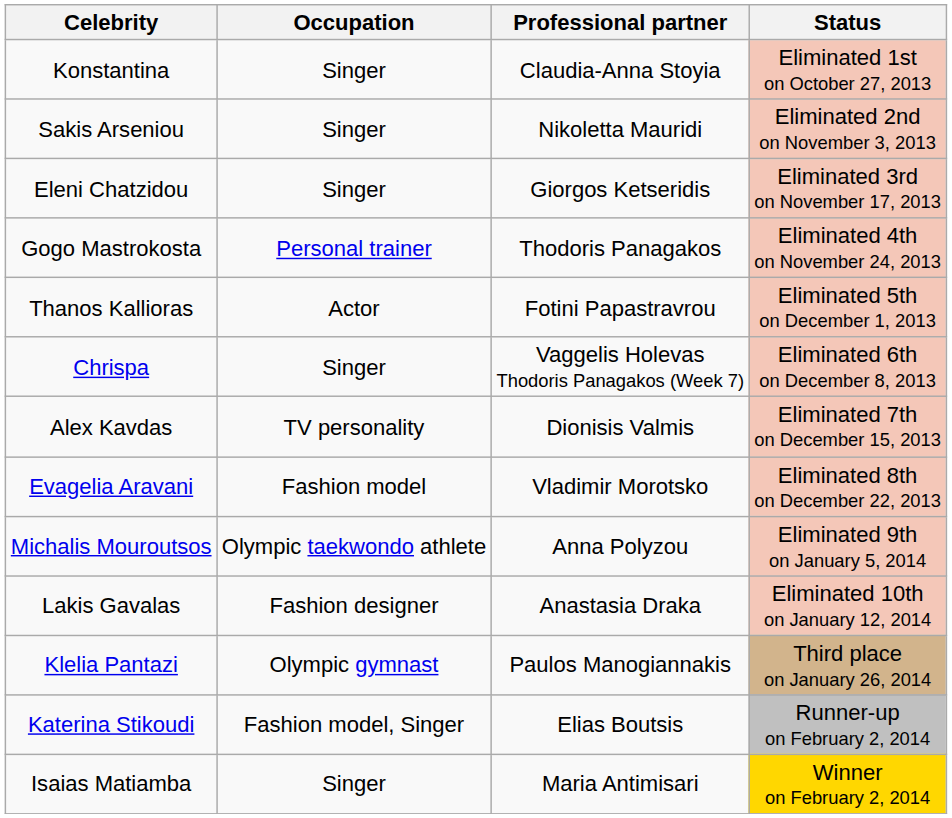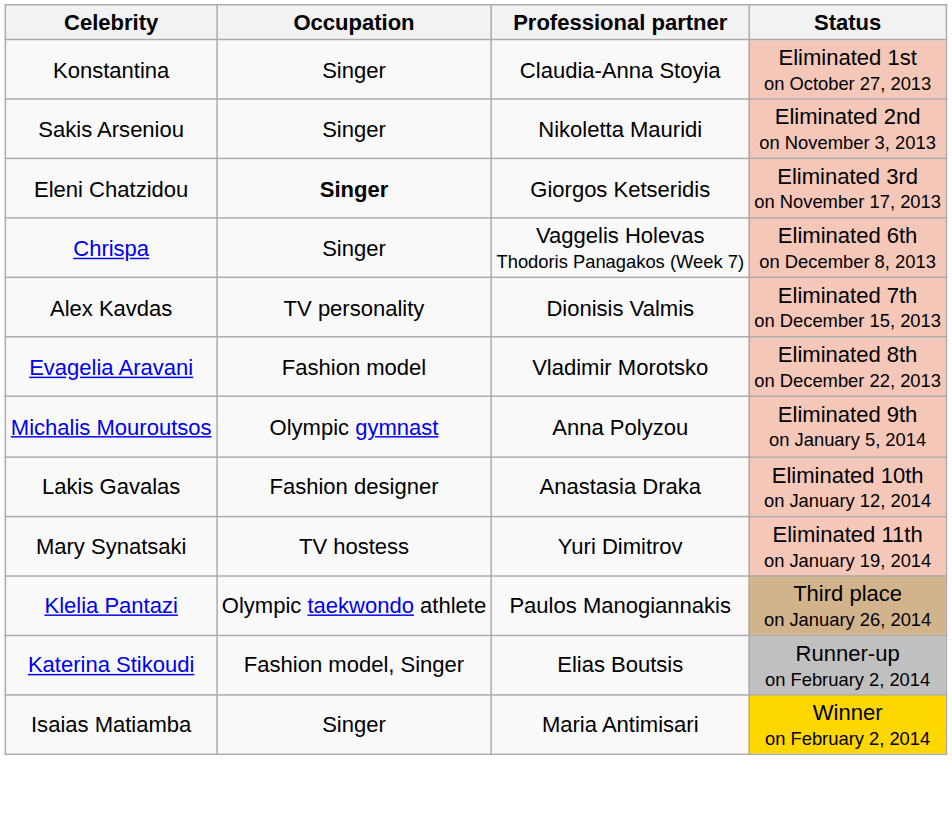Eleni Chatzidou | Occupation: normal -> bold
- row: Gogo Mastrokosta | Personal trainer | Thodoris Panagakos | Eliminated 4th on November 24, 2013
- row: Thanos Kallioras | Actor | Fotini Papastravrou | Eliminated 5th on December 1, 2013
Michalis Mouroutsos | Occupation: Olympic taekwondo athlete -> Olympic gymnast
+ row: Mary Synatsaki | TV hostess | Yuri Dimitrov | Eliminated 11th on January 19, 2014
Klelia Pantazi | Occupation: Olympic gymnast -> Olympic taekwondo athlete
